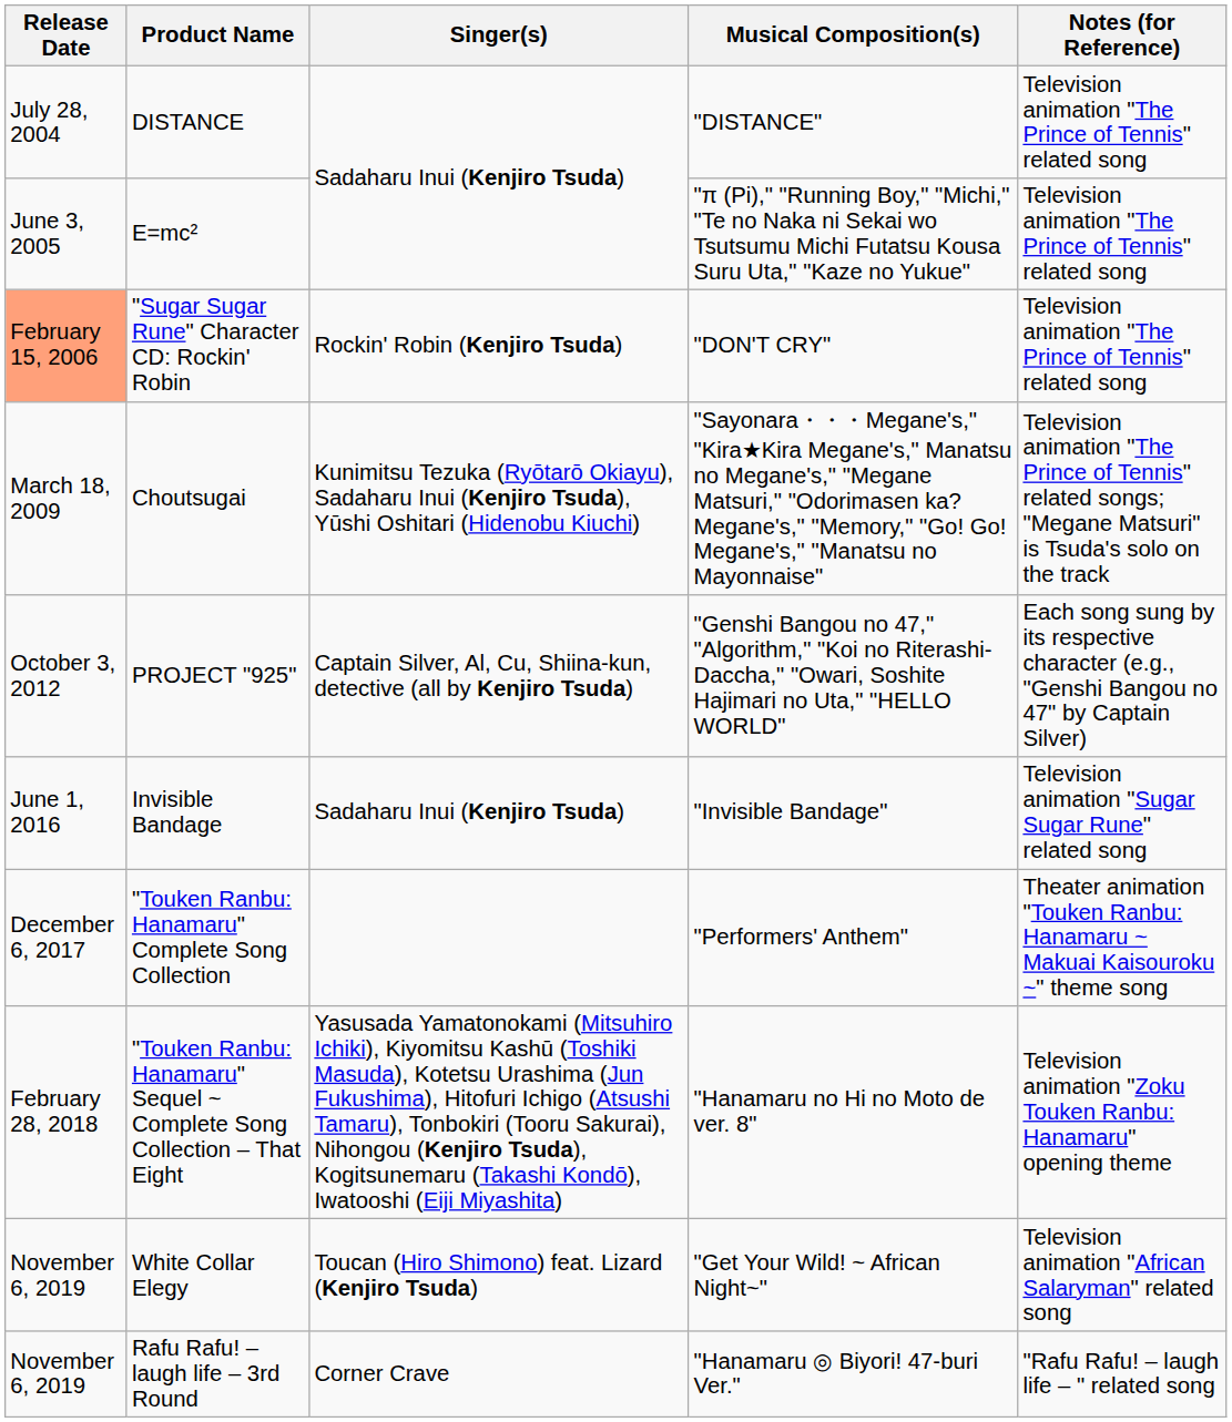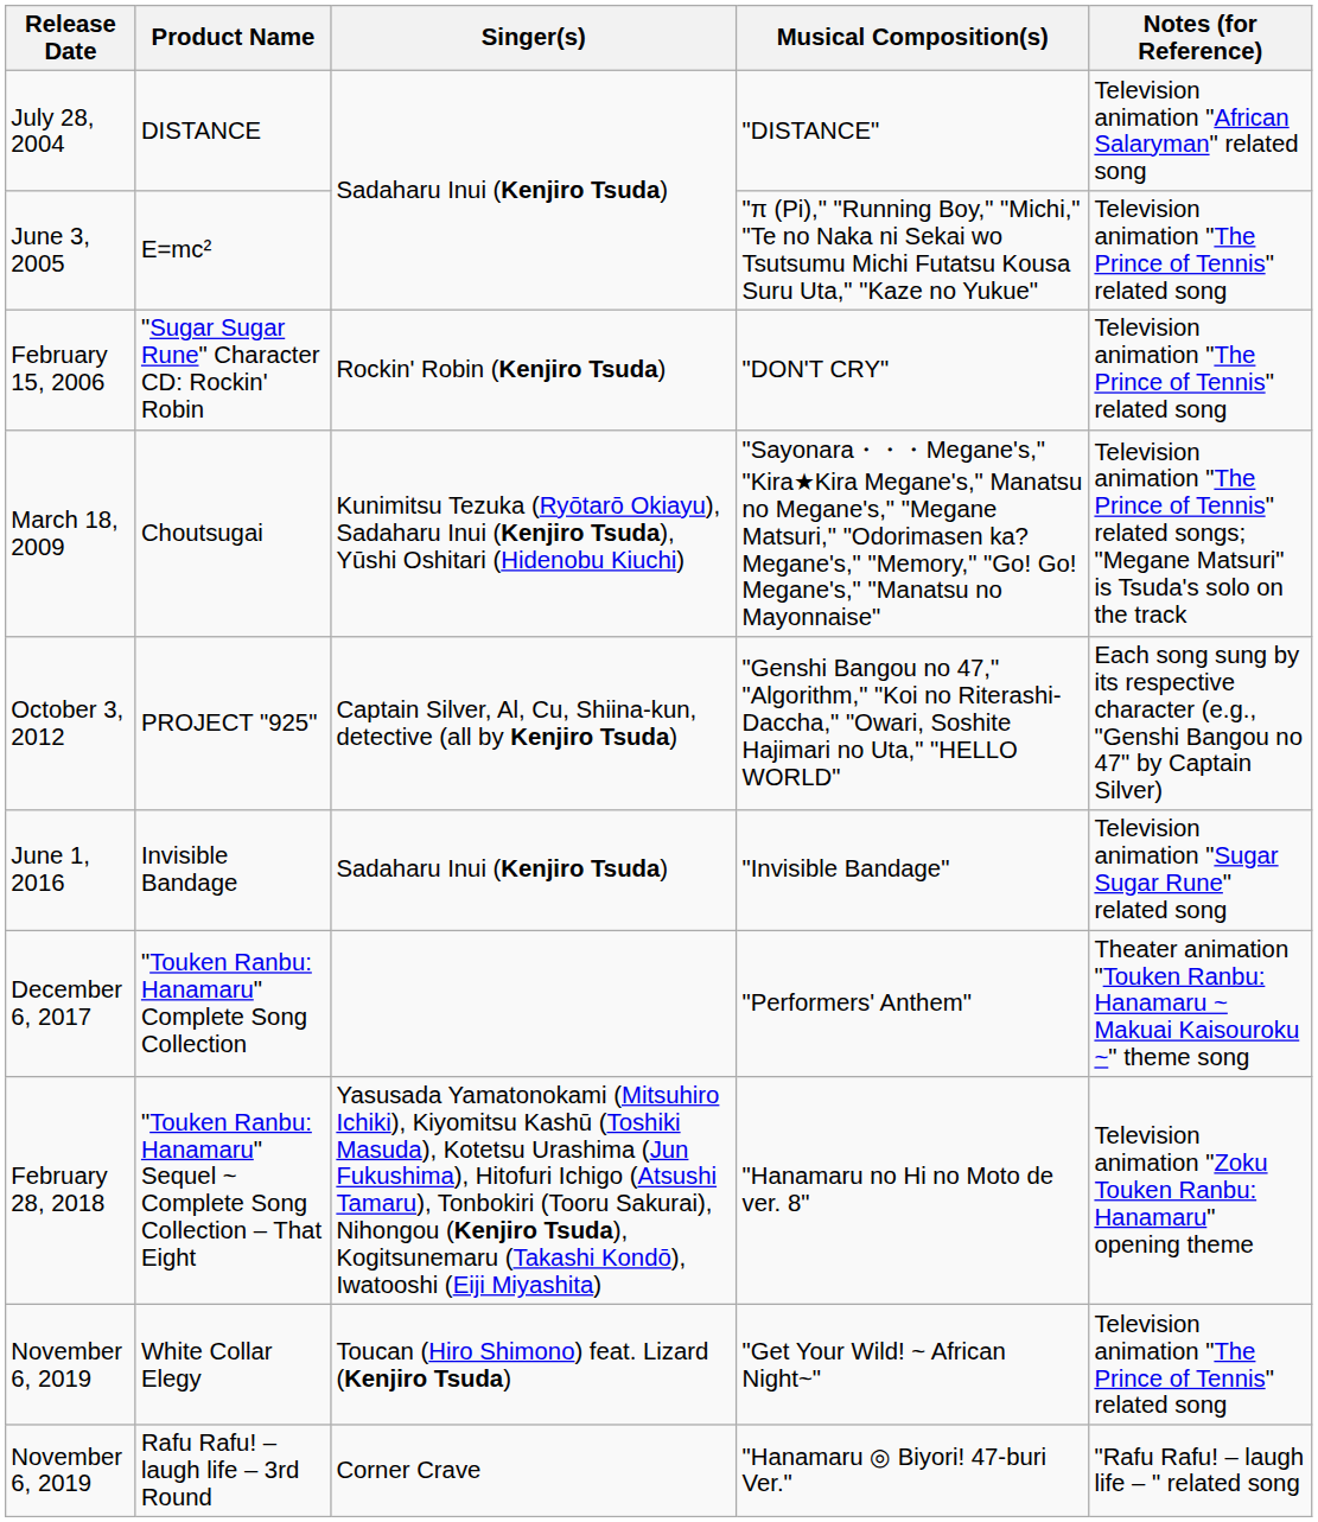DISTANCE | Notes (for Reference): Television animation "The Prince of Tennis" related song -> Television animation "African Salaryman" related song
"Sugar Sugar Rune" Character CD: Rockin' Robin | Release Date: lightsalmon background -> no background
White Collar Elegy | Notes (for Reference): Television animation "African Salaryman" related song -> Television animation "The Prince of Tennis" related song
